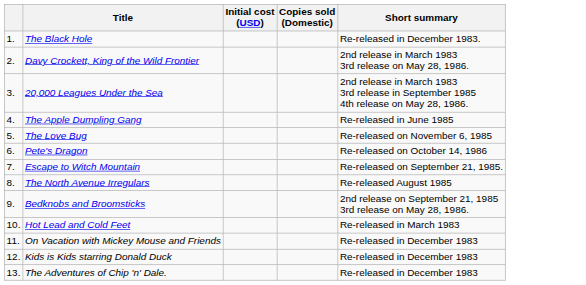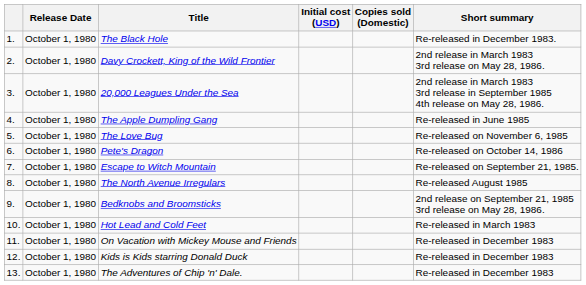+ column: Release Date | October 1, 1980 | October 1, 1980 | October 1, 1980 | October 1, 1980 | October 1, 1980 | October 1, 1980 | October 1, 1980 | October 1, 1980 | October 1, 1980 | October 1, 1980 | October 1, 1980 | October 1, 1980 | October 1, 1980
